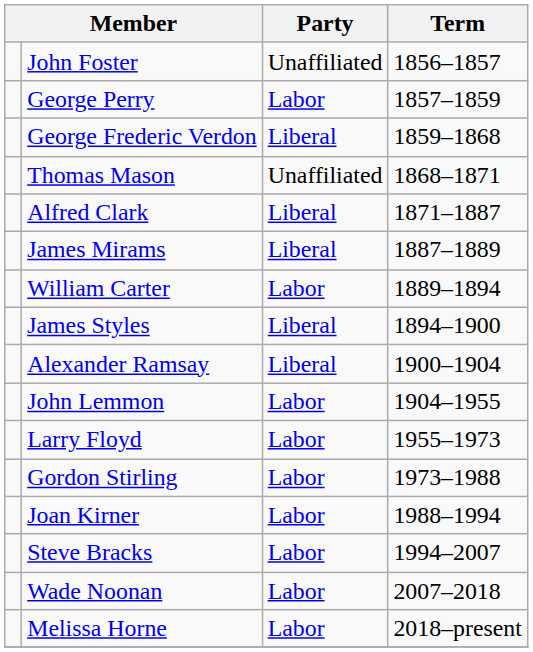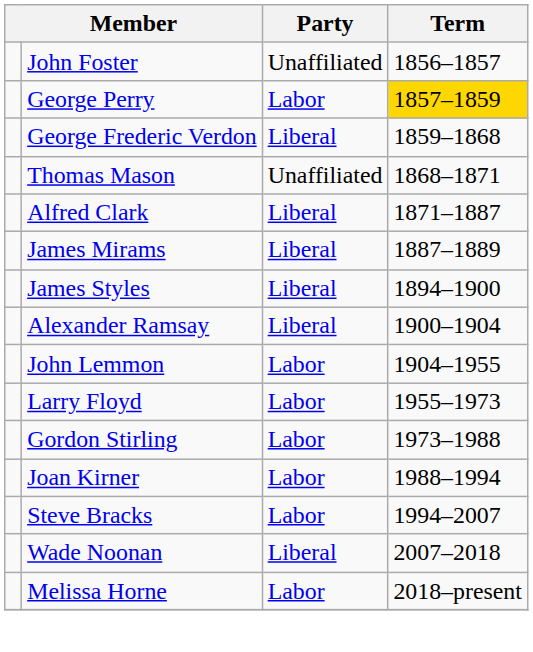George Perry | Term: no background -> gold background
- row: William Carter | Labor | 1889–1894
Wade Noonan | Party: Labor -> Liberal
